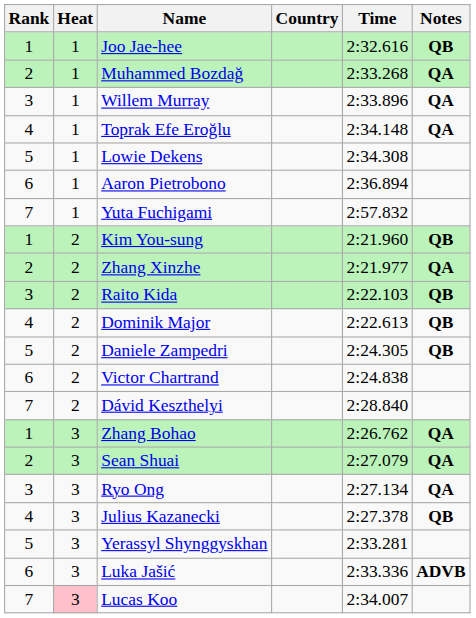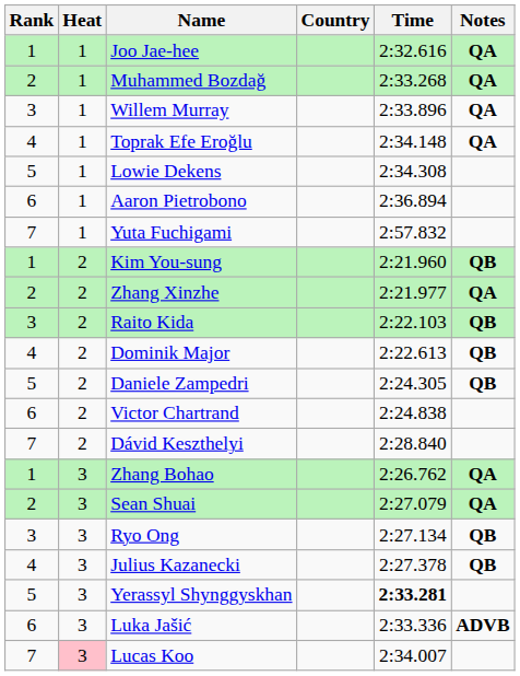Joo Jae-hee | Notes: QB -> QA
Ryo Ong | Notes: QA -> QB
Yerassyl Shynggyskhan | Time: normal -> bold
